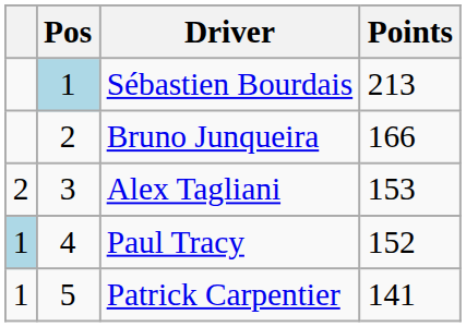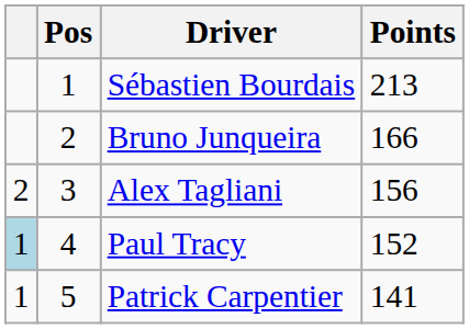Sébastien Bourdais | Pos: lightblue background -> no background
Alex Tagliani | Points: 153 -> 156
